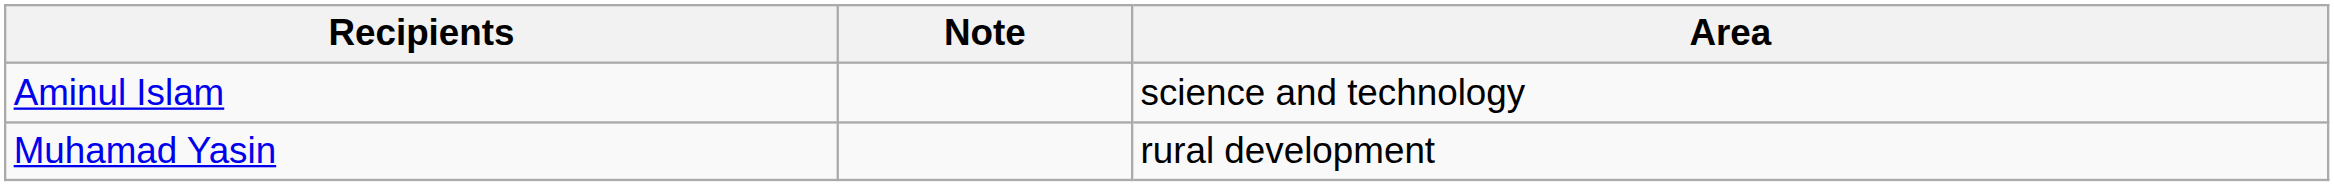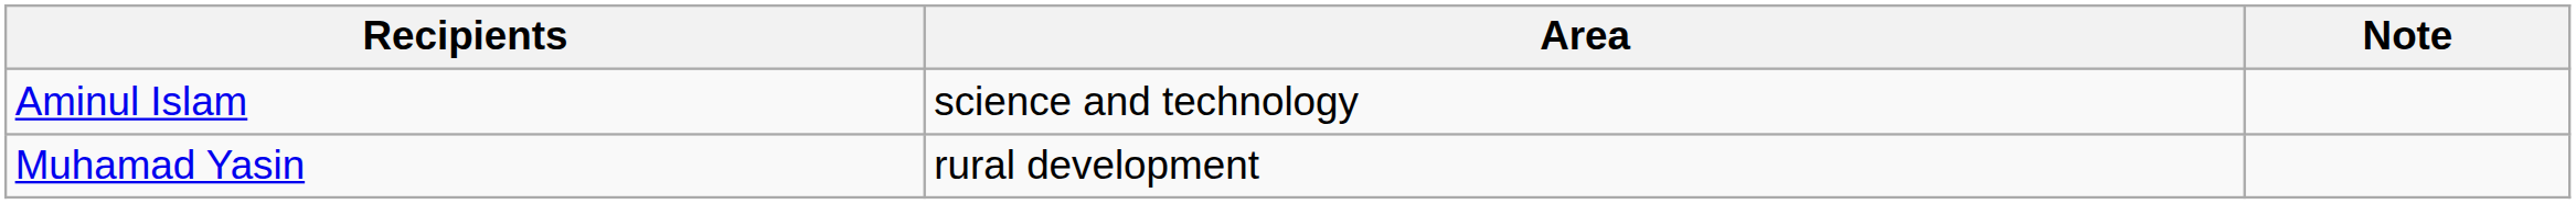columns swapped: Area <-> Note
